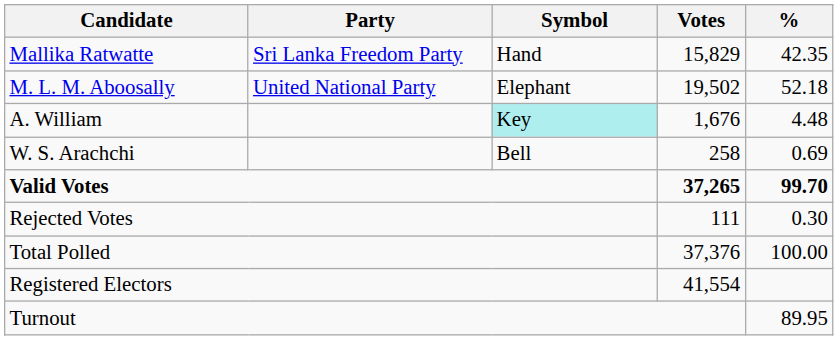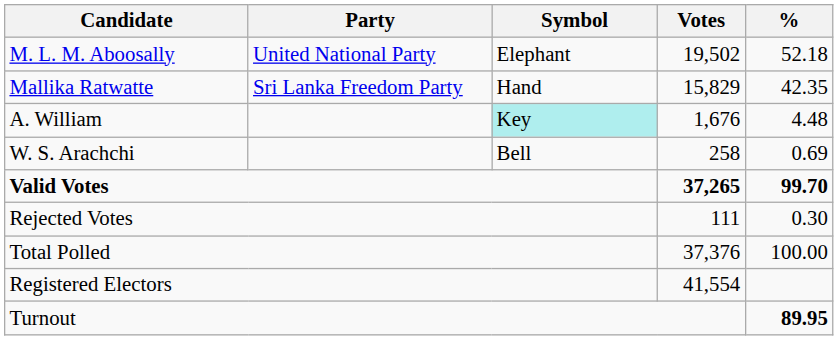rows swapped: M. L. M. Aboosally <-> Mallika Ratwatte
Turnout | %: normal -> bold
